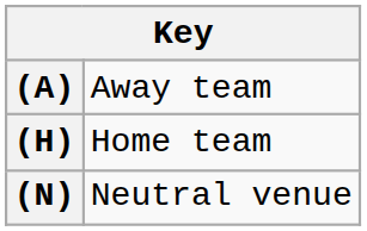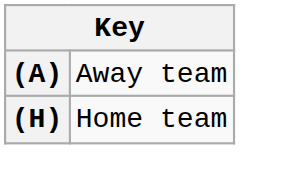- row: (N) | Neutral venue
